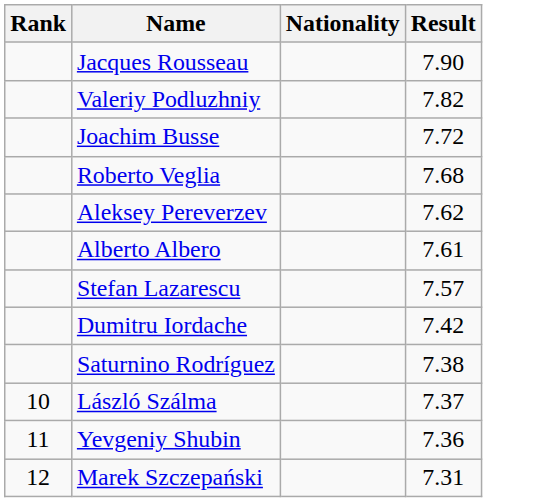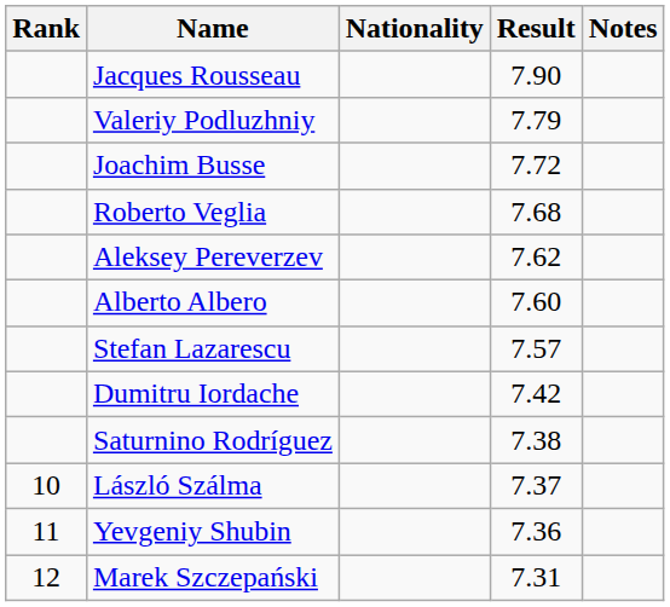+ column: Notes
Valeriy Podluzhniy | Result: 7.82 -> 7.79
Alberto Albero | Result: 7.61 -> 7.60
